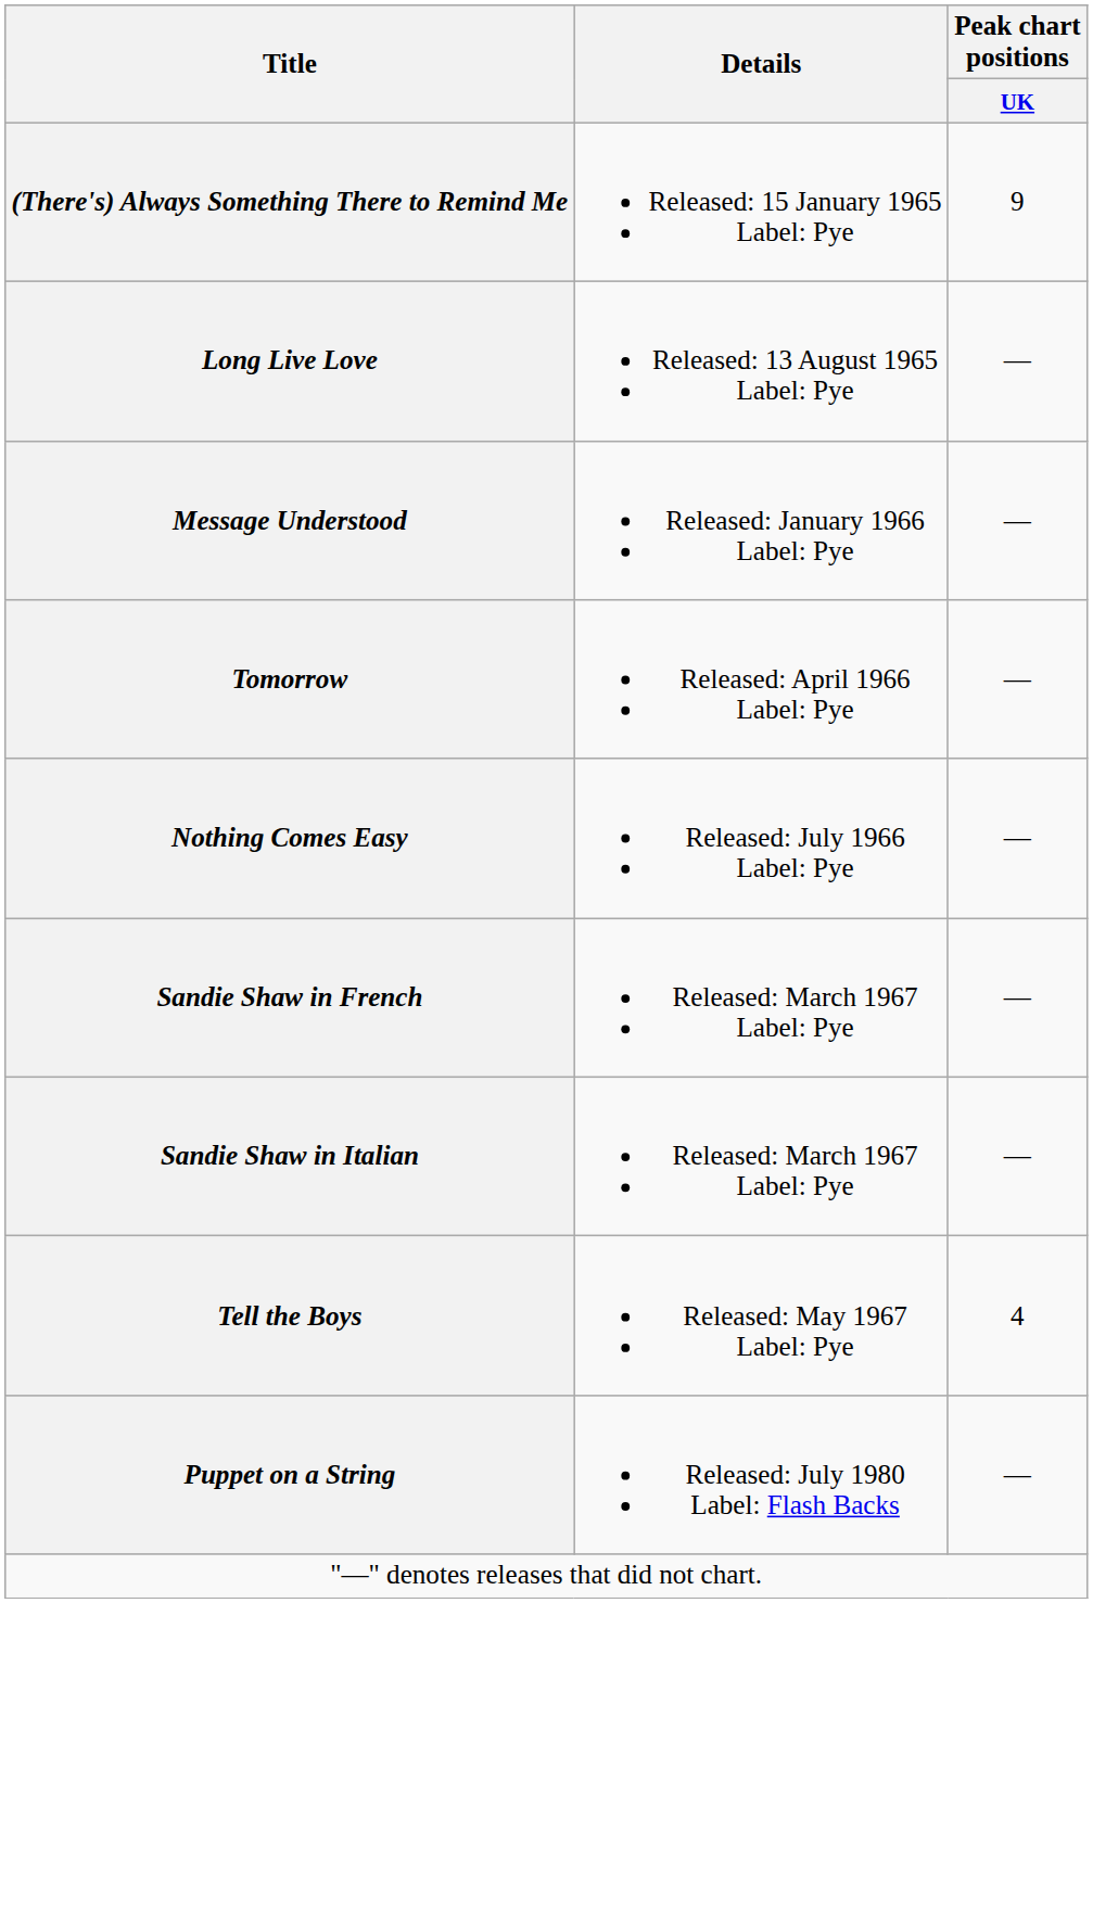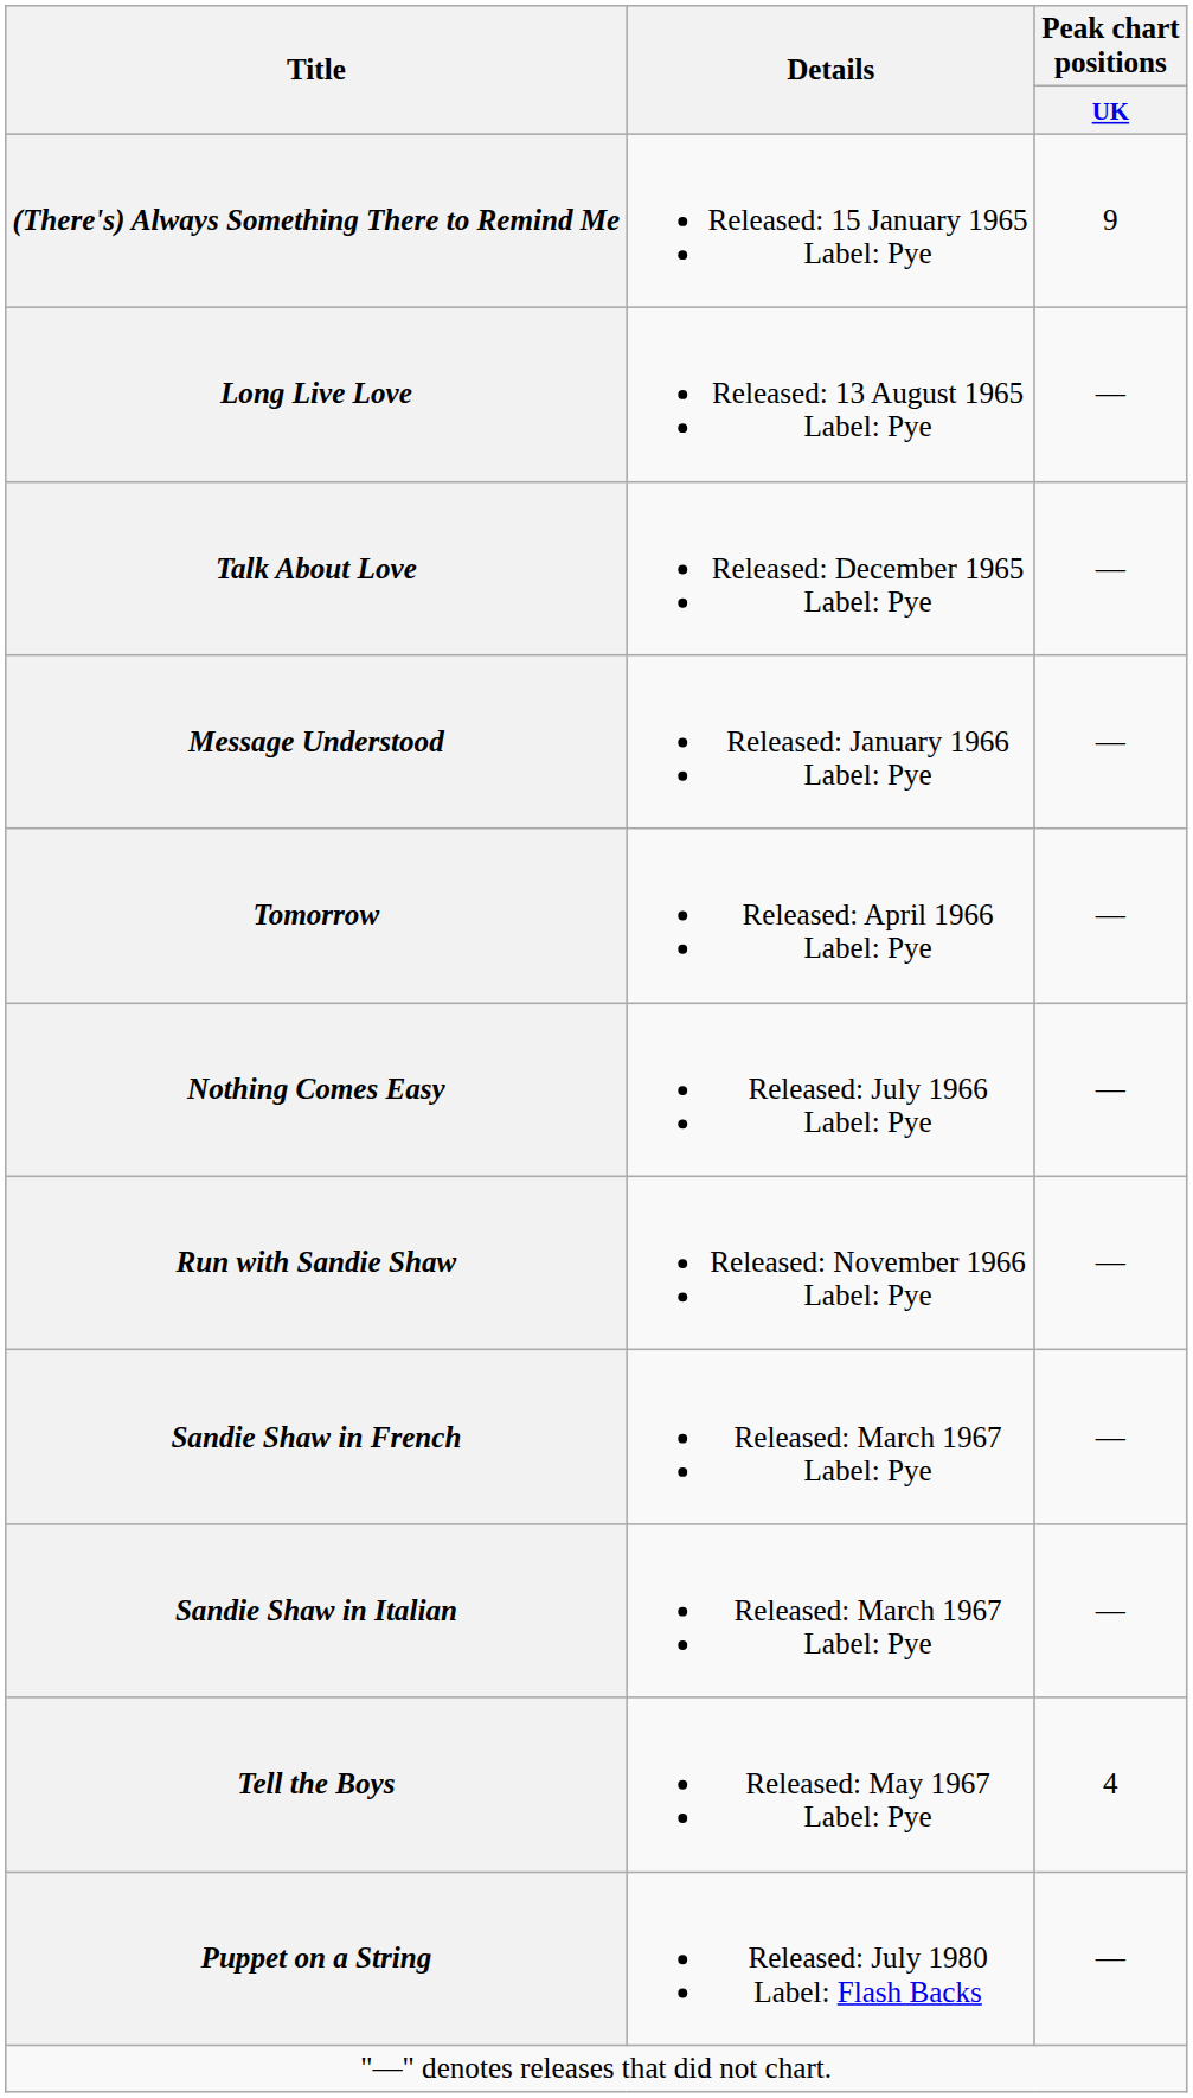+ row: Talk About Love | Released: December 1965 Label: Pye | —
+ row: Run with Sandie Shaw | Released: November 1966 Label: Pye | —
